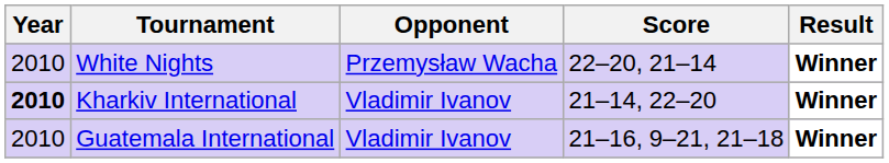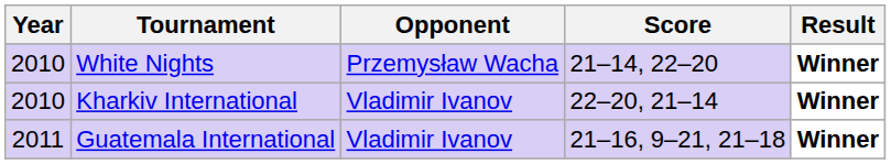White Nights | Score: 22–20, 21–14 -> 21–14, 22–20
Kharkiv International | Year: bold -> normal
Kharkiv International | Score: 21–14, 22–20 -> 22–20, 21–14
Guatemala International | Year: 2010 -> 2011
